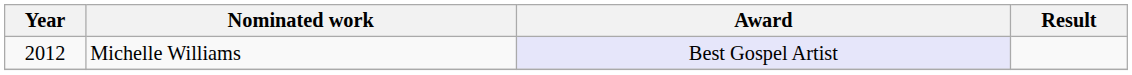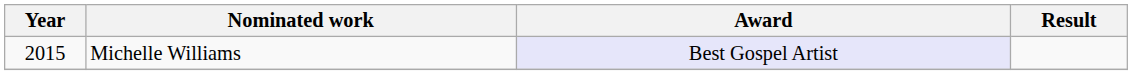Michelle Williams | Year: 2012 -> 2015
